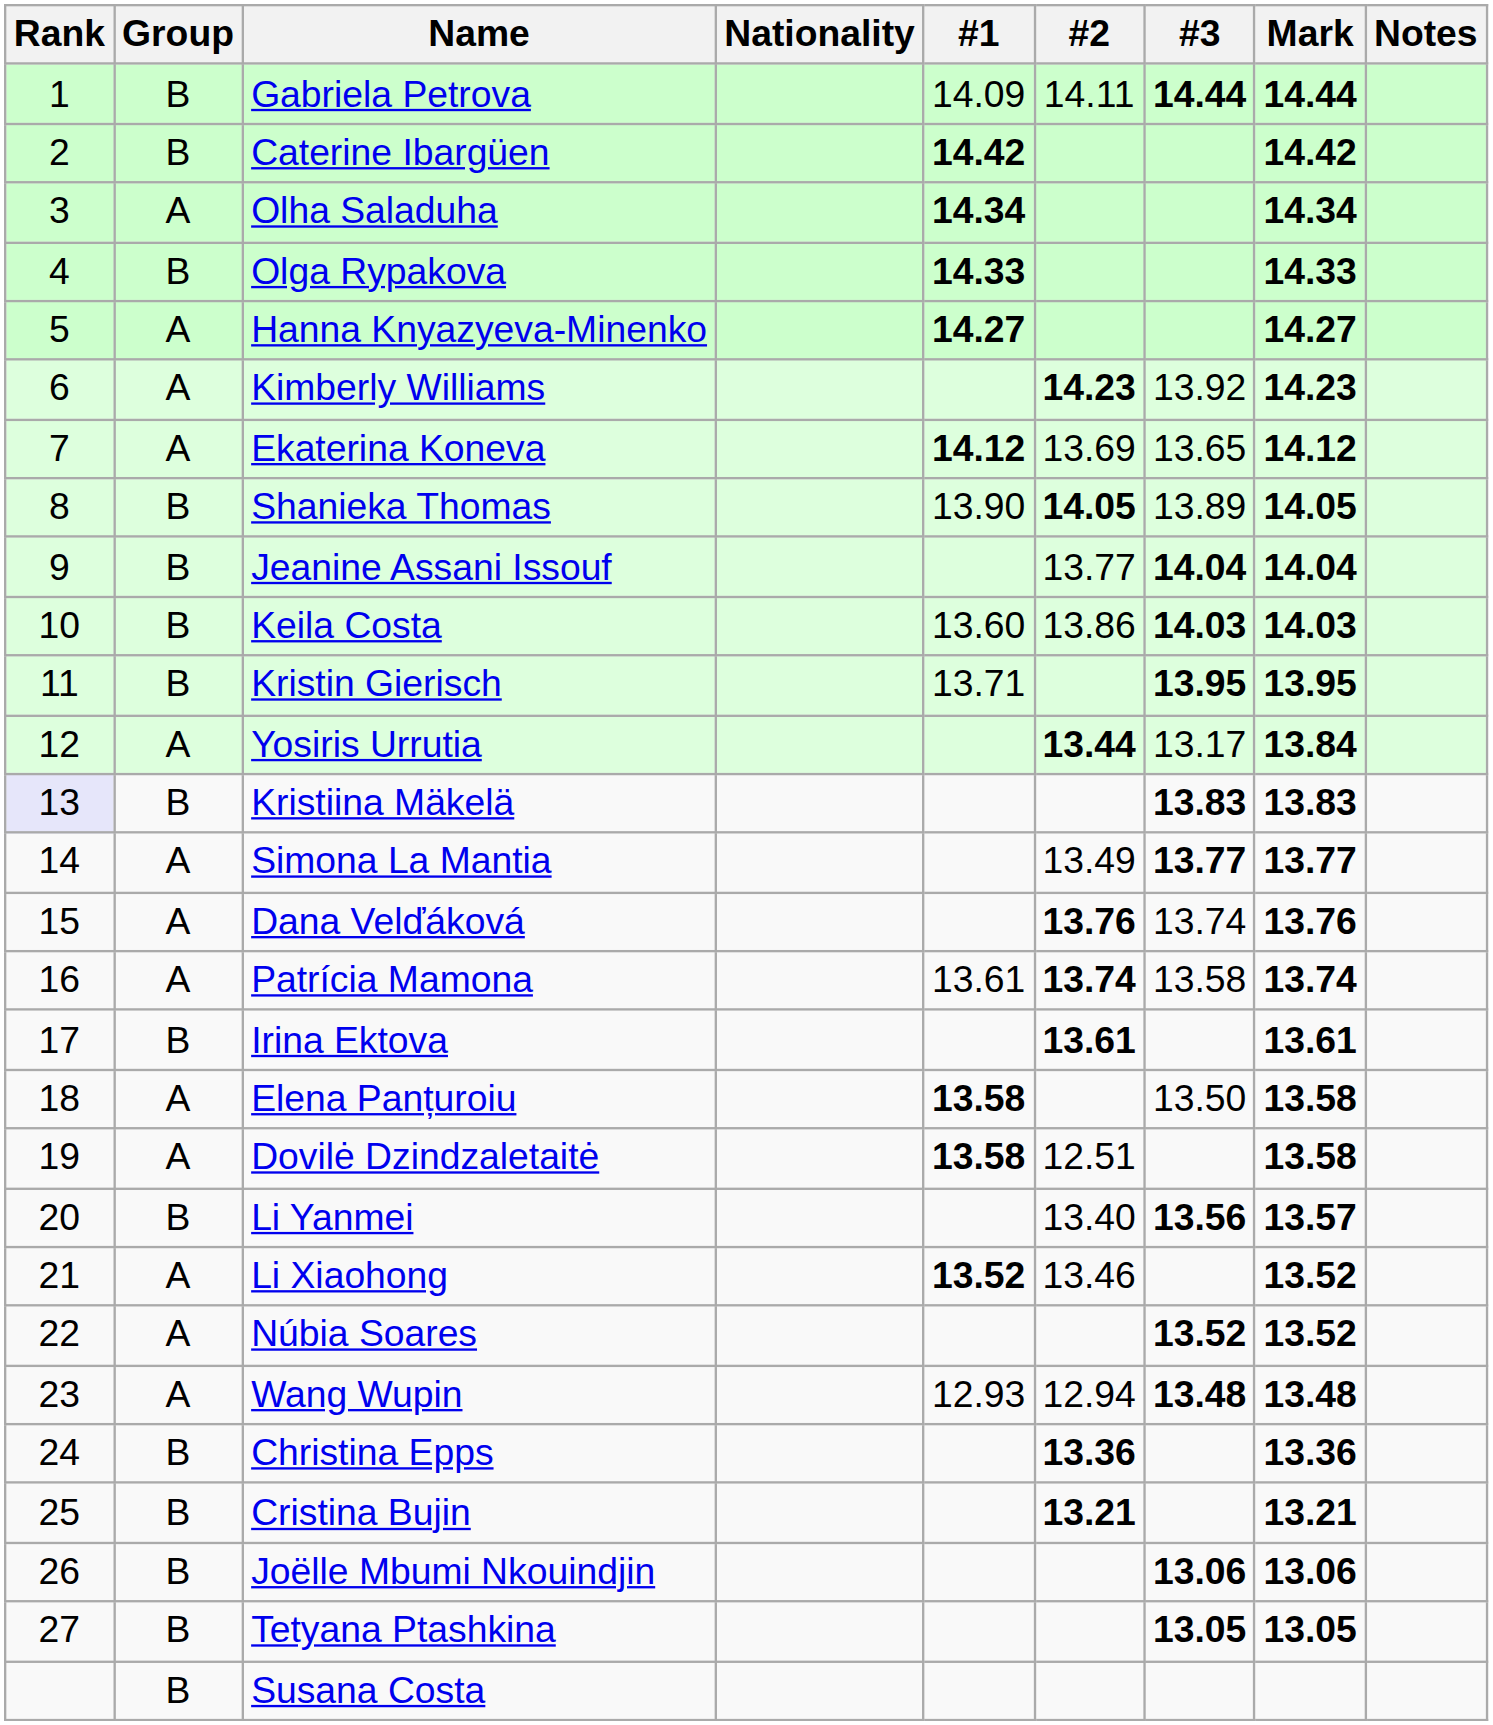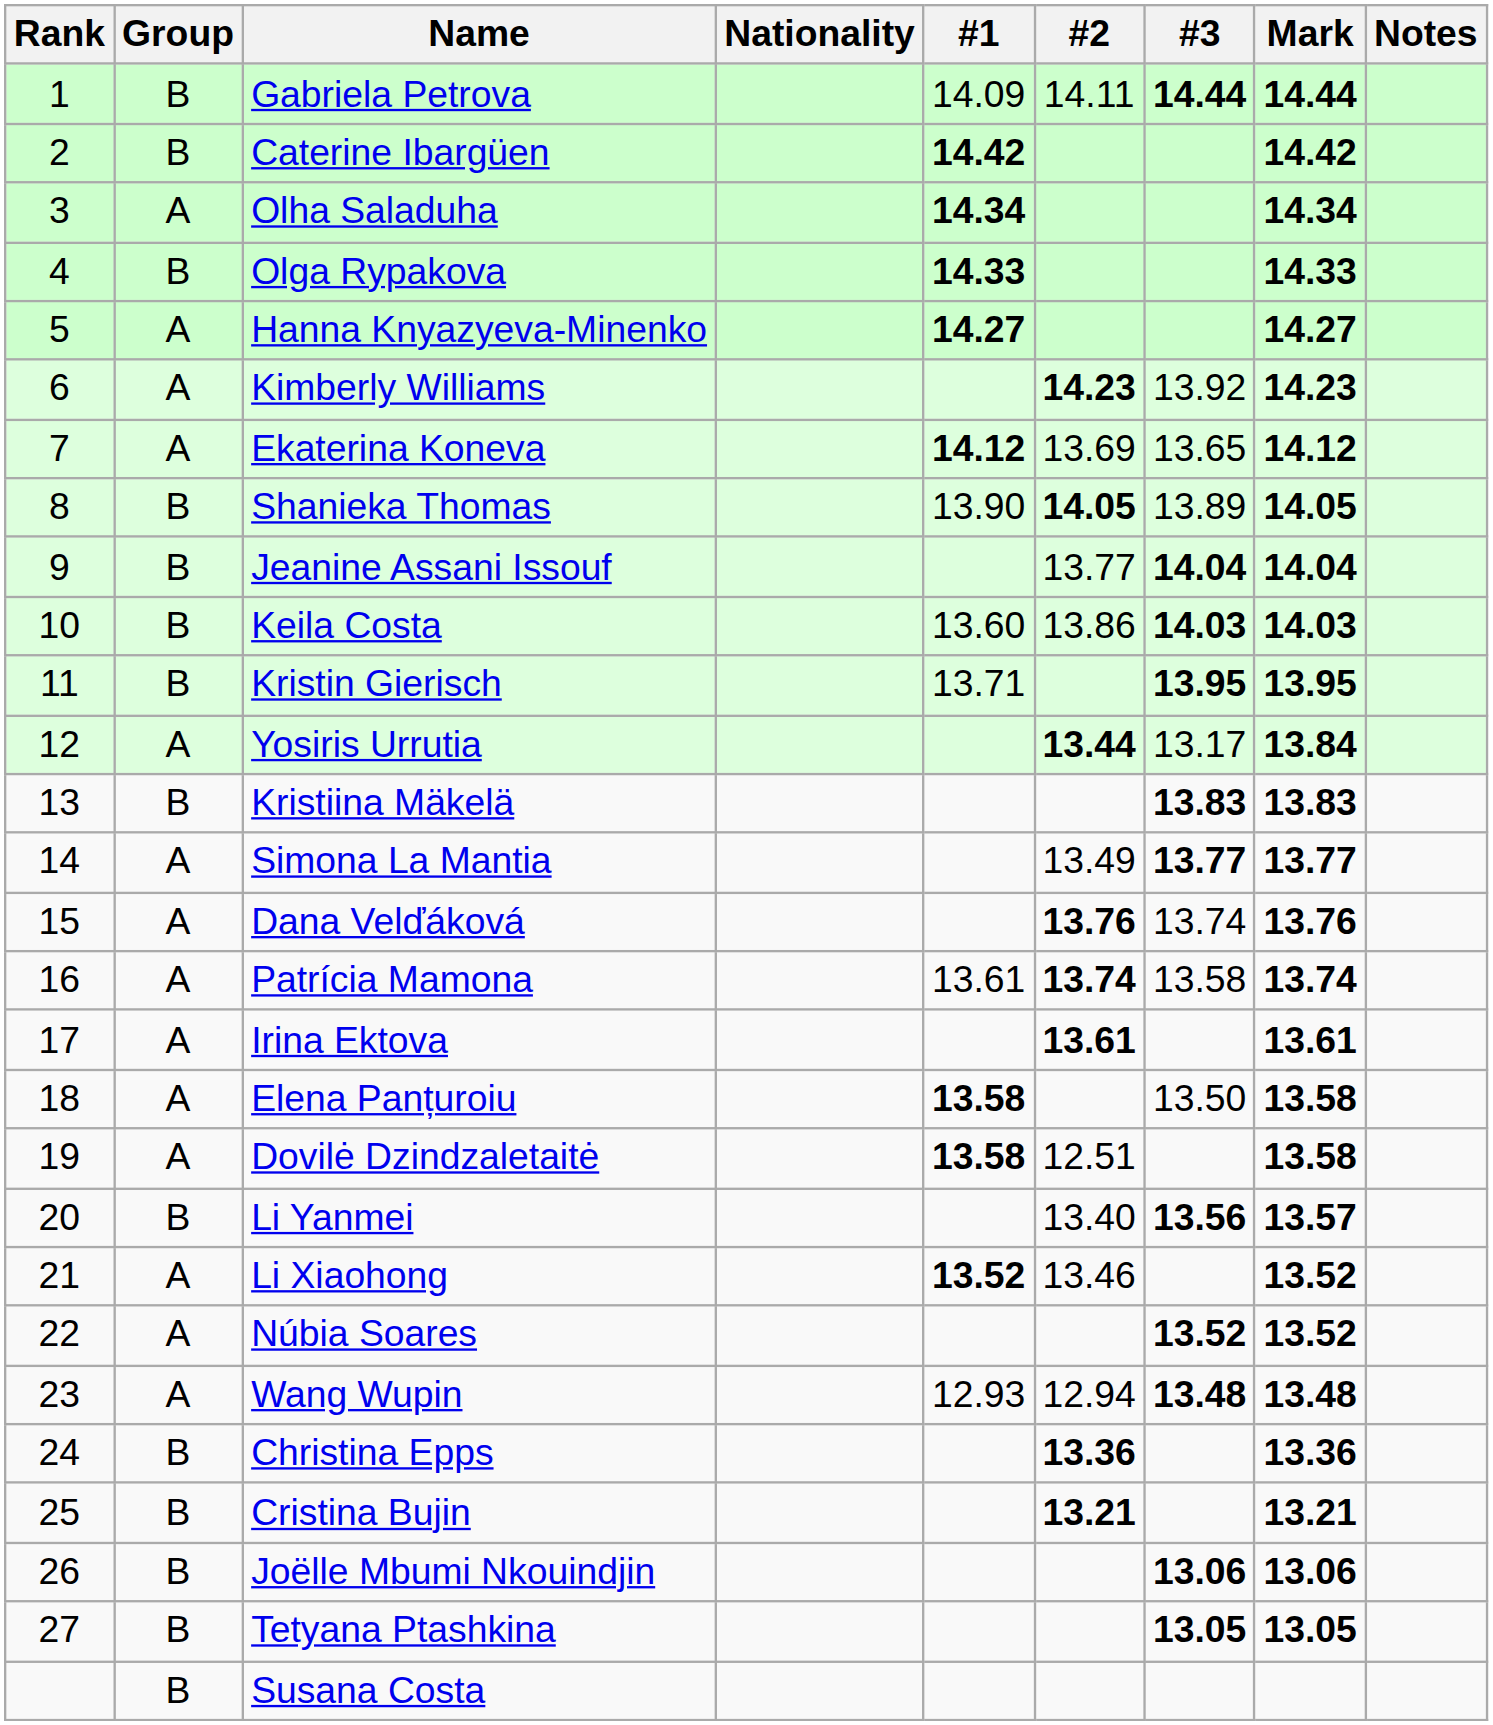Kristiina Mäkelä | Rank: lavender background -> no background
Irina Ektova | Group: B -> A
